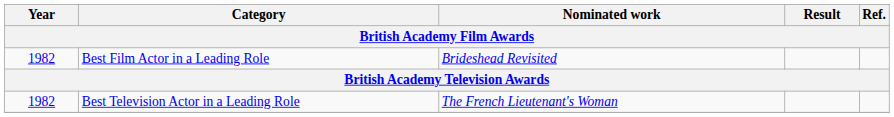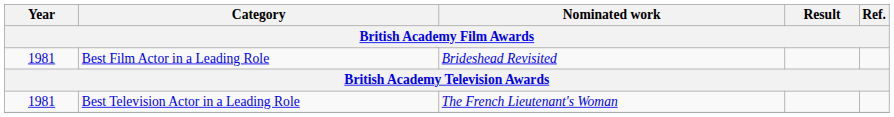Best Film Actor in a Leading Role | Year: 1982 -> 1981
Best Television Actor in a Leading Role | Year: 1982 -> 1981
